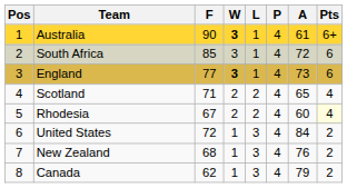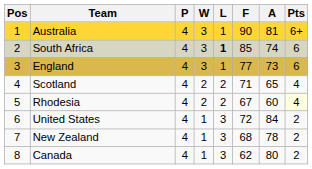columns swapped: P <-> F
Australia | W: bold -> normal
Australia | A: 61 -> 81
South Africa | L: normal -> bold
South Africa | A: 72 -> 74
England | W: bold -> normal
New Zealand | A: 76 -> 78
Canada | A: 79 -> 80
